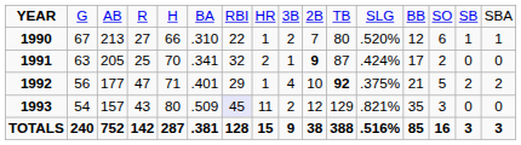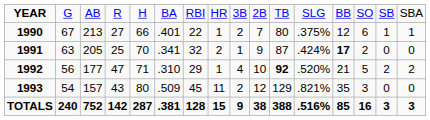1990 | column 6: .310 -> .401
1990 | column 12: .520% -> .375%
1991 | column 10: bold -> normal
1991 | column 13: normal -> bold
1992 | column 6: .401 -> .310
1992 | column 12: .375% -> .520%
1993 | column 7: lavender background -> no background
